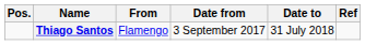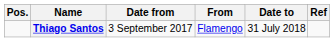columns swapped: From <-> Date from
